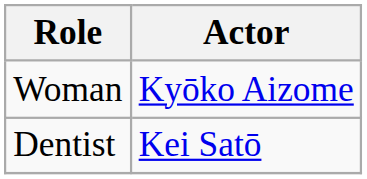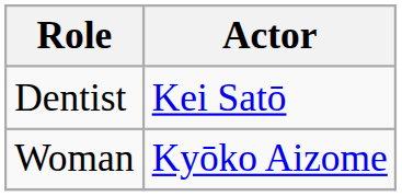rows swapped: Woman <-> Dentist
